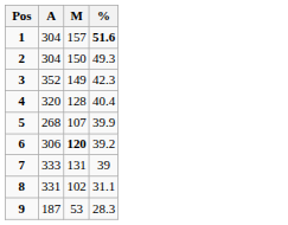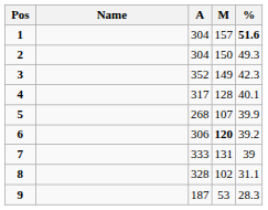+ column: Name
4 | A: 320 -> 317
4 | %: 40.4 -> 40.1
8 | A: 331 -> 328
